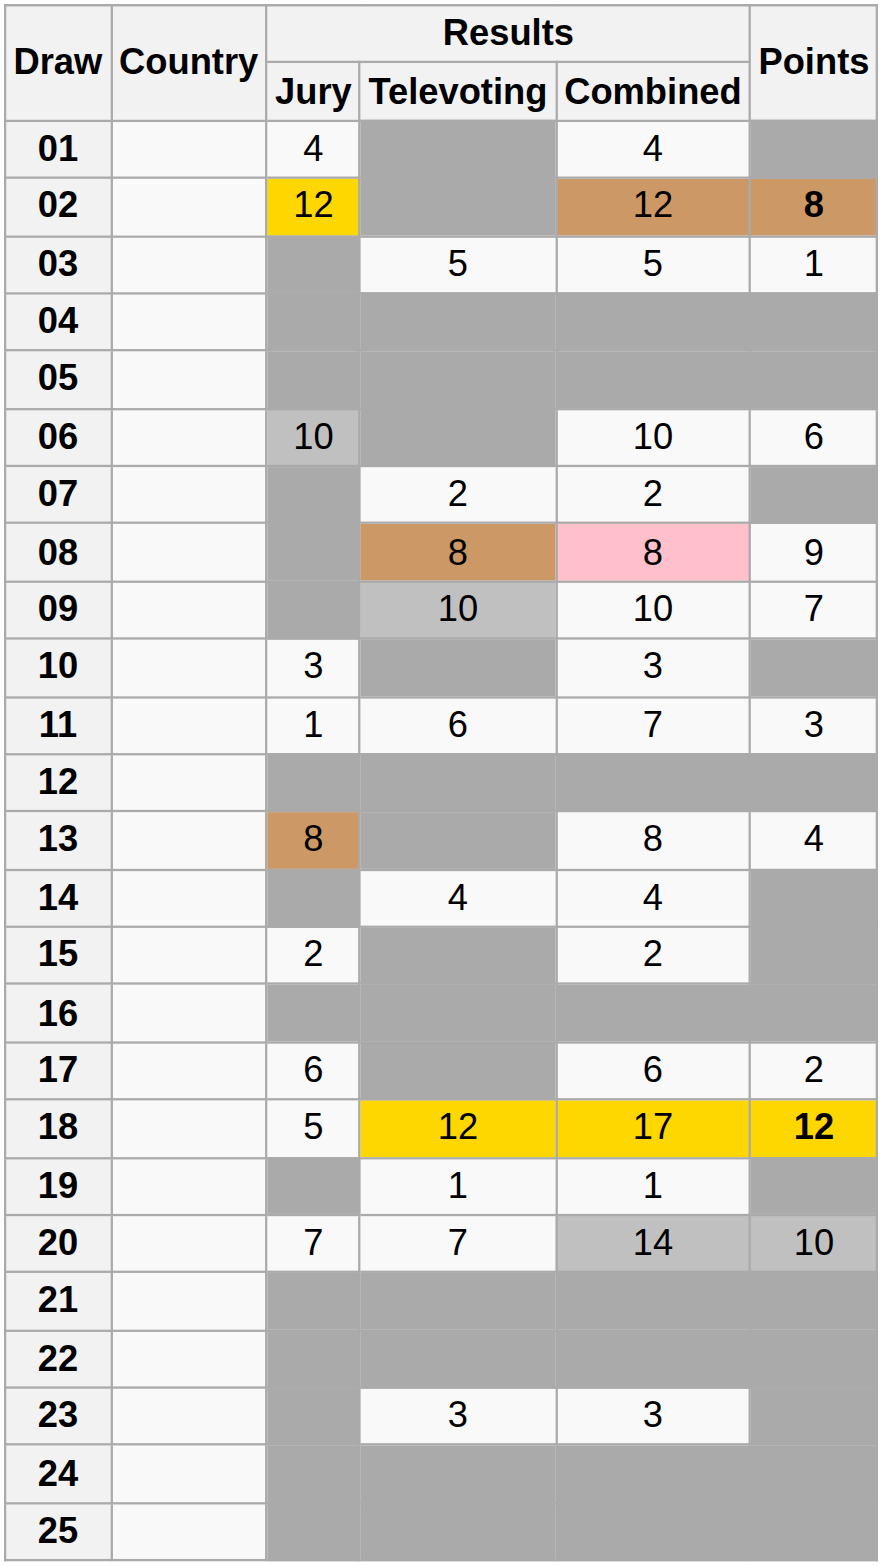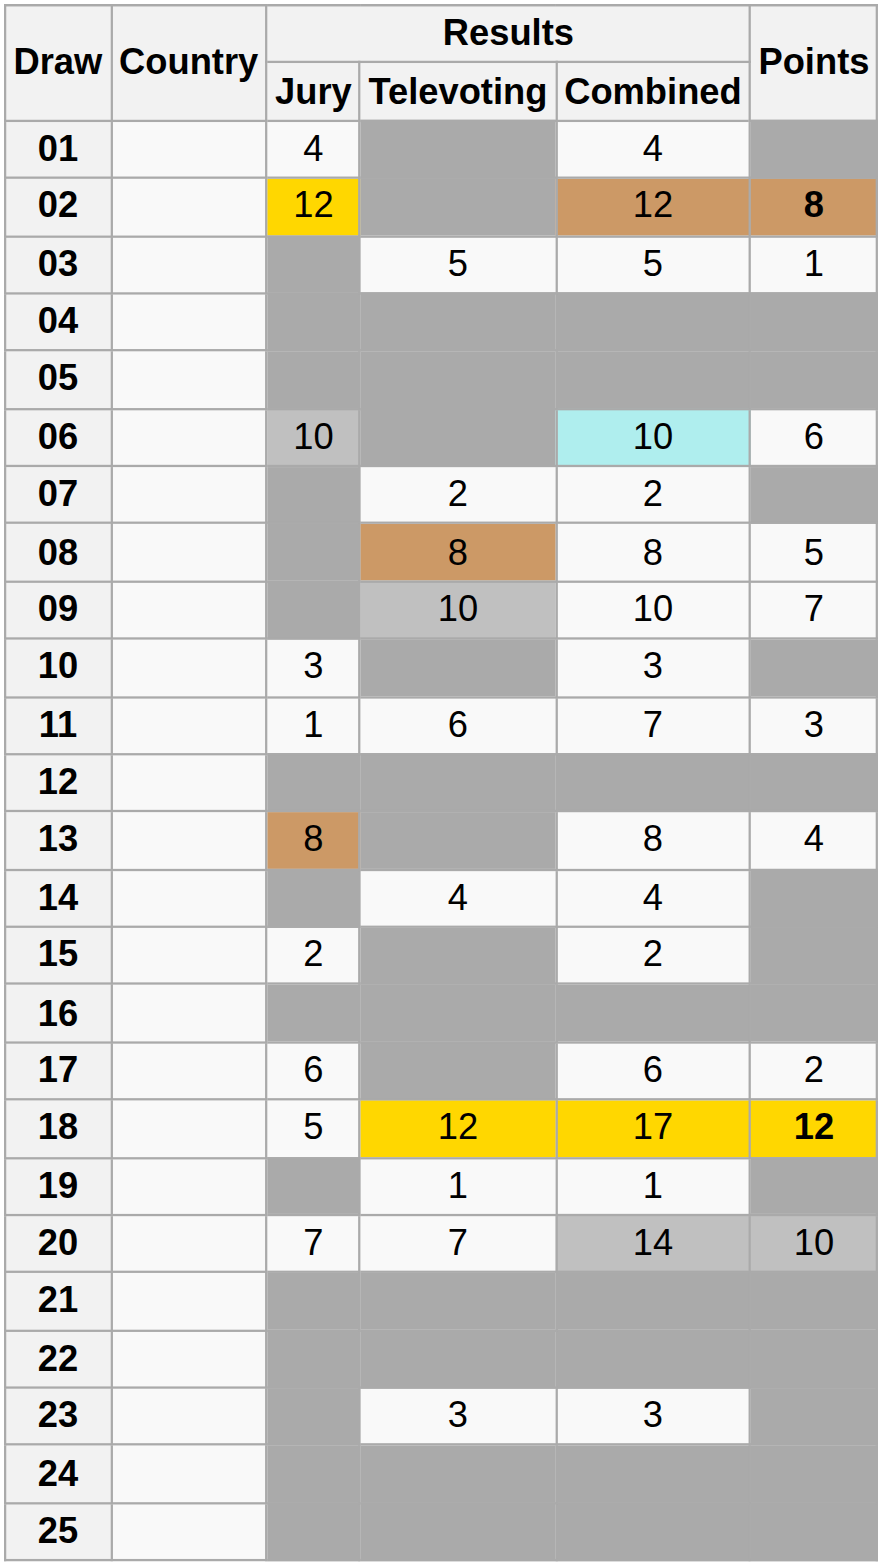06 | Results / Combined: no background -> paleturquoise background
08 | Results / Combined: pink background -> no background
08 | Points: 9 -> 5
